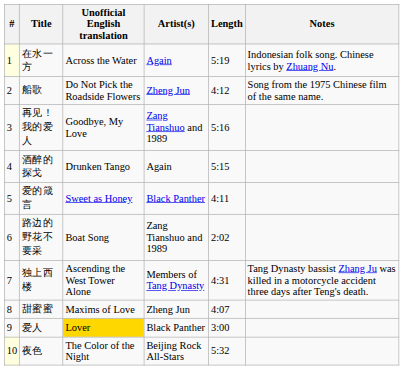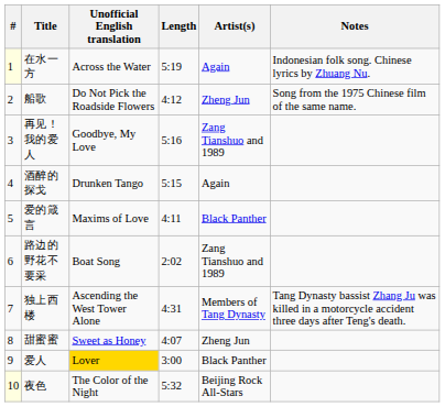columns swapped: Artist(s) <-> Length
爱的箴言 | Unofficial English translation: Sweet as Honey -> Maxims of Love
甜蜜蜜 | Unofficial English translation: Maxims of Love -> Sweet as Honey
